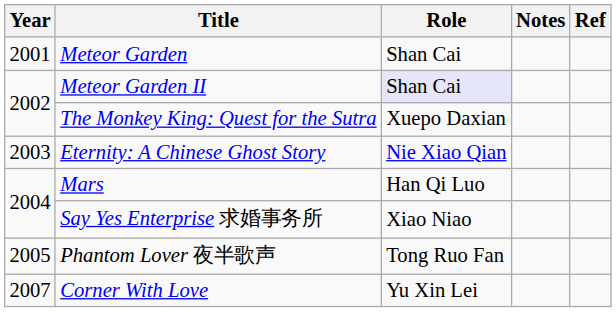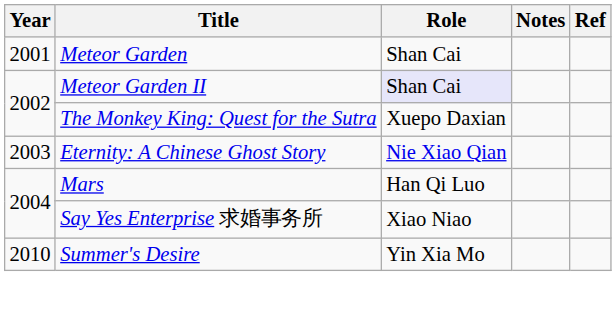- row: 2005 | Phantom Lover 夜半歌声 | Tong Ruo Fan
- row: 2007 | Corner With Love | Yu Xin Lei
+ row: 2010 | Summer's Desire | Yin Xia Mo
